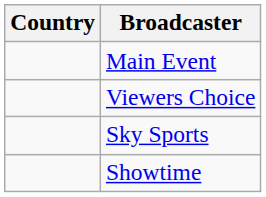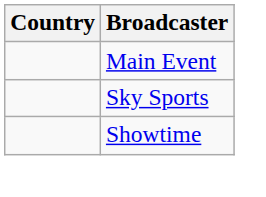- row: Viewers Choice
